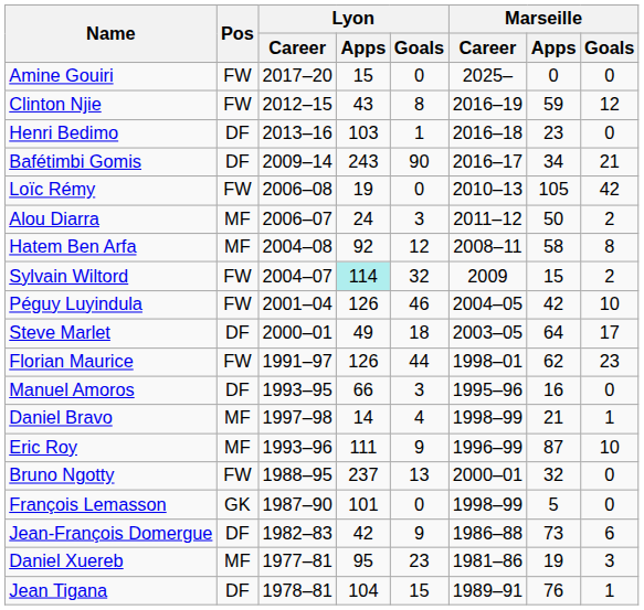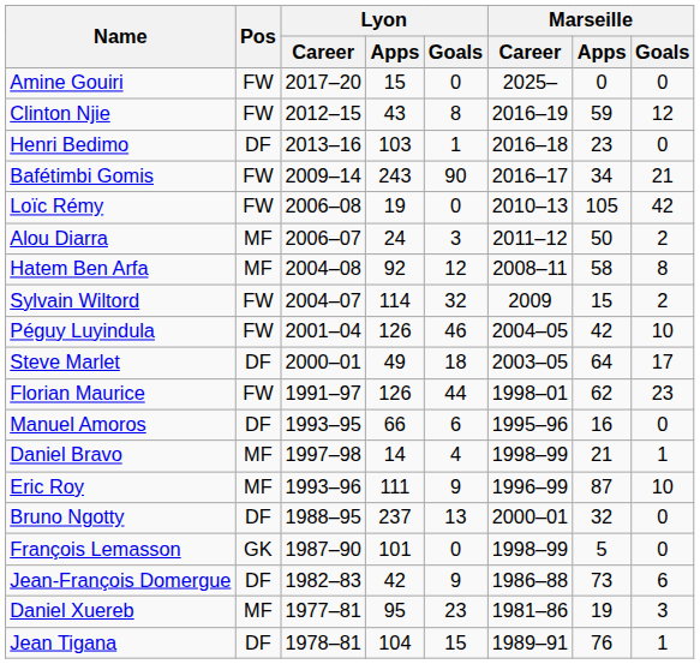Bafétimbi Gomis | Pos: DF -> FW
Sylvain Wiltord | Lyon / Apps: paleturquoise background -> no background
Manuel Amoros | Lyon / Goals: 3 -> 6
Bruno Ngotty | Pos: FW -> DF
